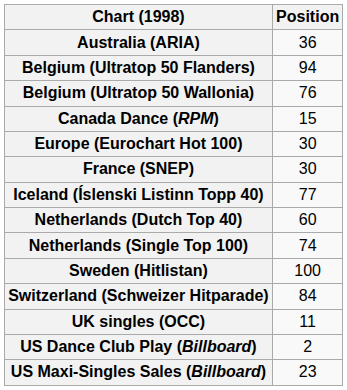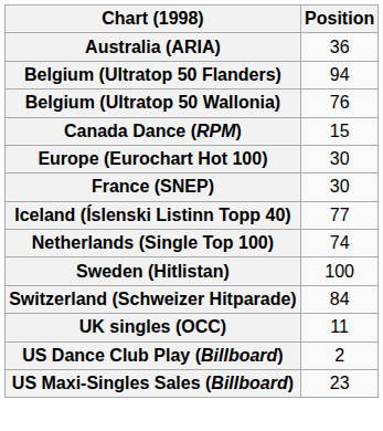- row: Netherlands (Dutch Top 40) | 60
